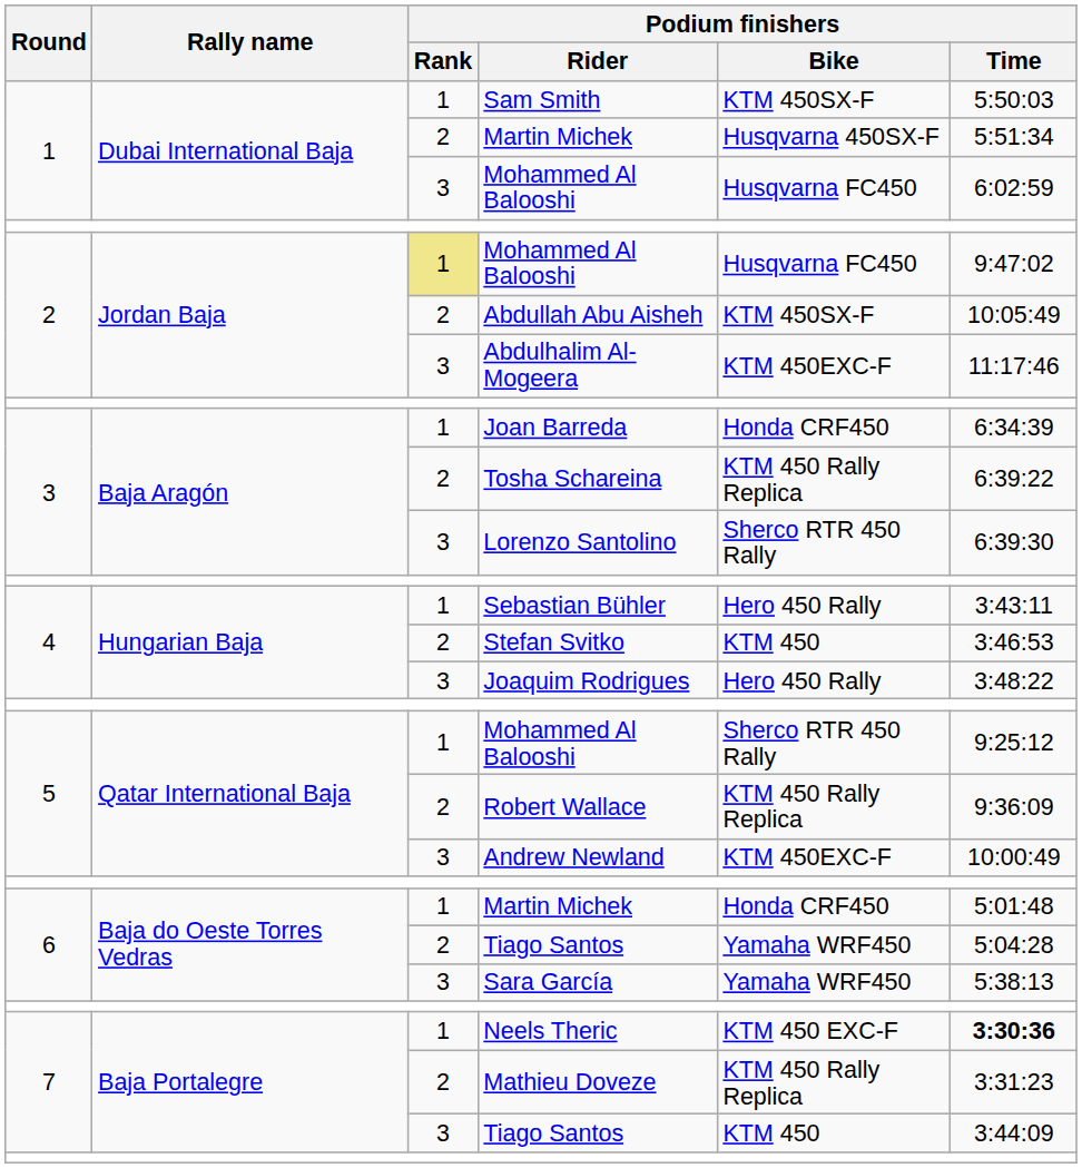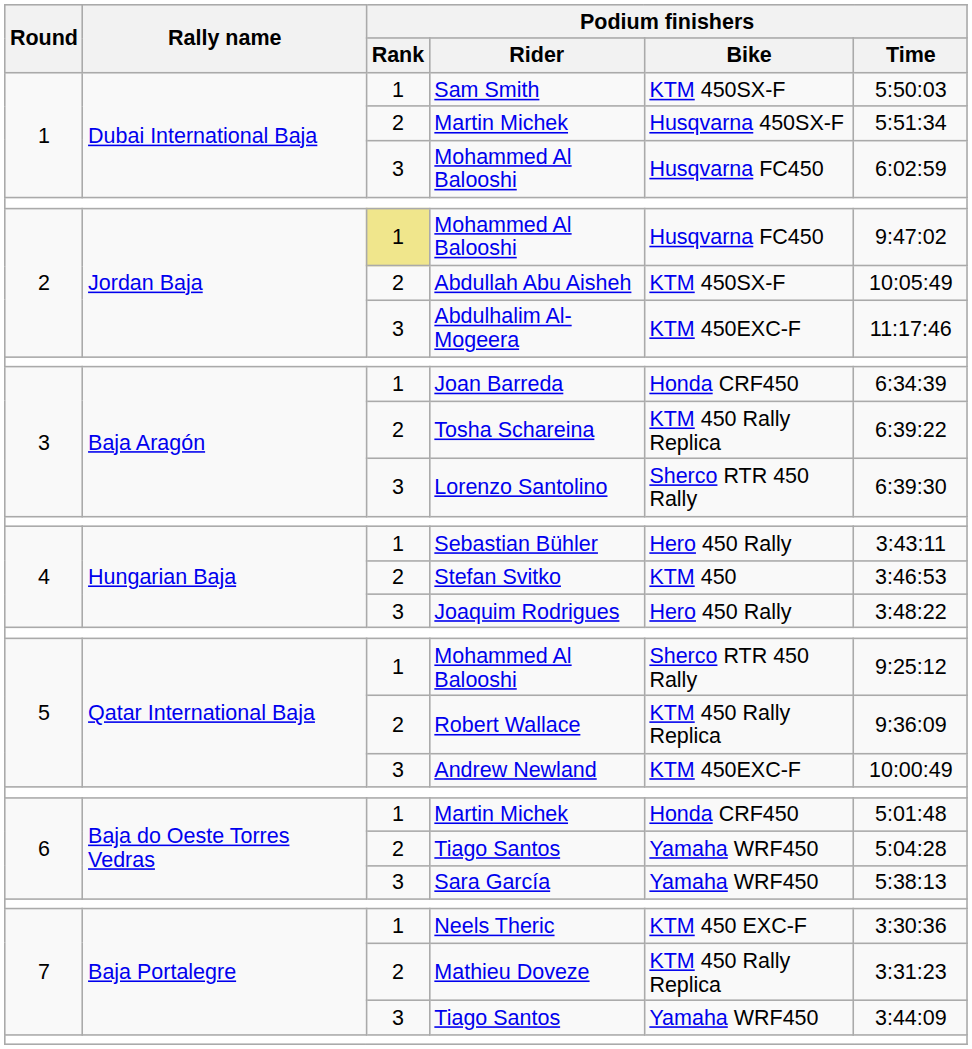Neels Theric | Podium finishers / Time: bold -> normal
7 / Tiago Santos | Podium finishers / Bike: KTM 450 -> Yamaha WRF450
